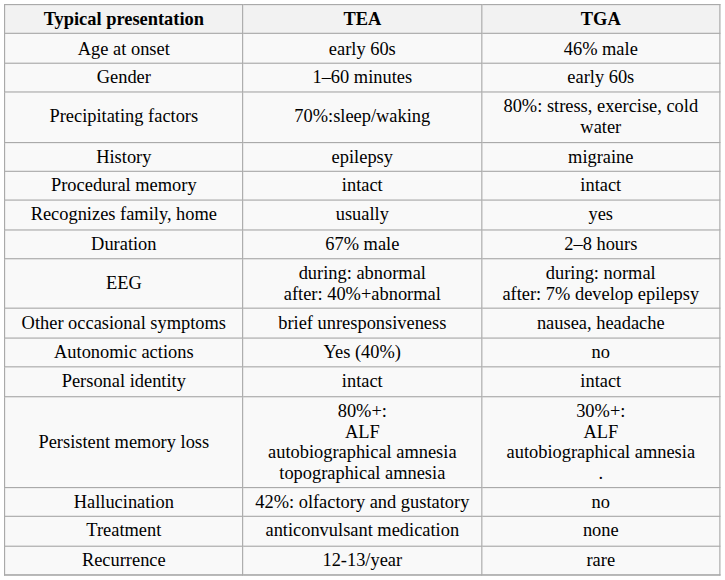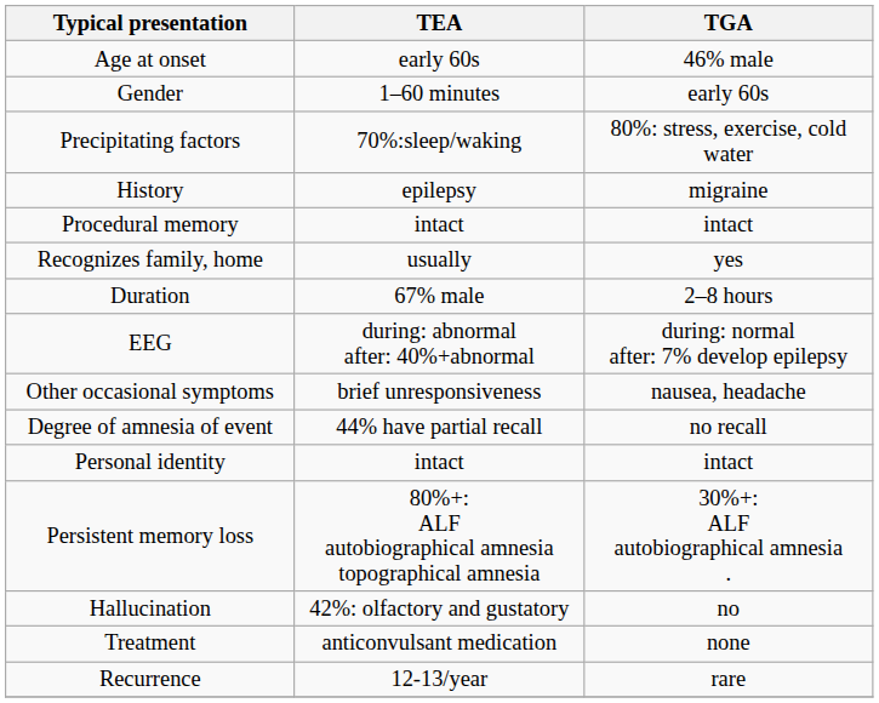- row: Autonomic actions | Yes (40%) | no
+ row: Degree of amnesia of event | 44% have partial recall | no recall
